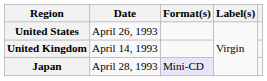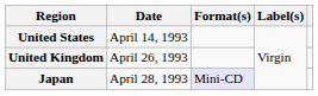United States | Date: April 26, 1993 -> April 14, 1993
United Kingdom | Date: April 14, 1993 -> April 26, 1993
